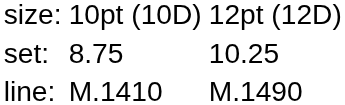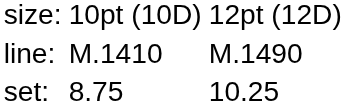rows swapped: set: <-> line:
